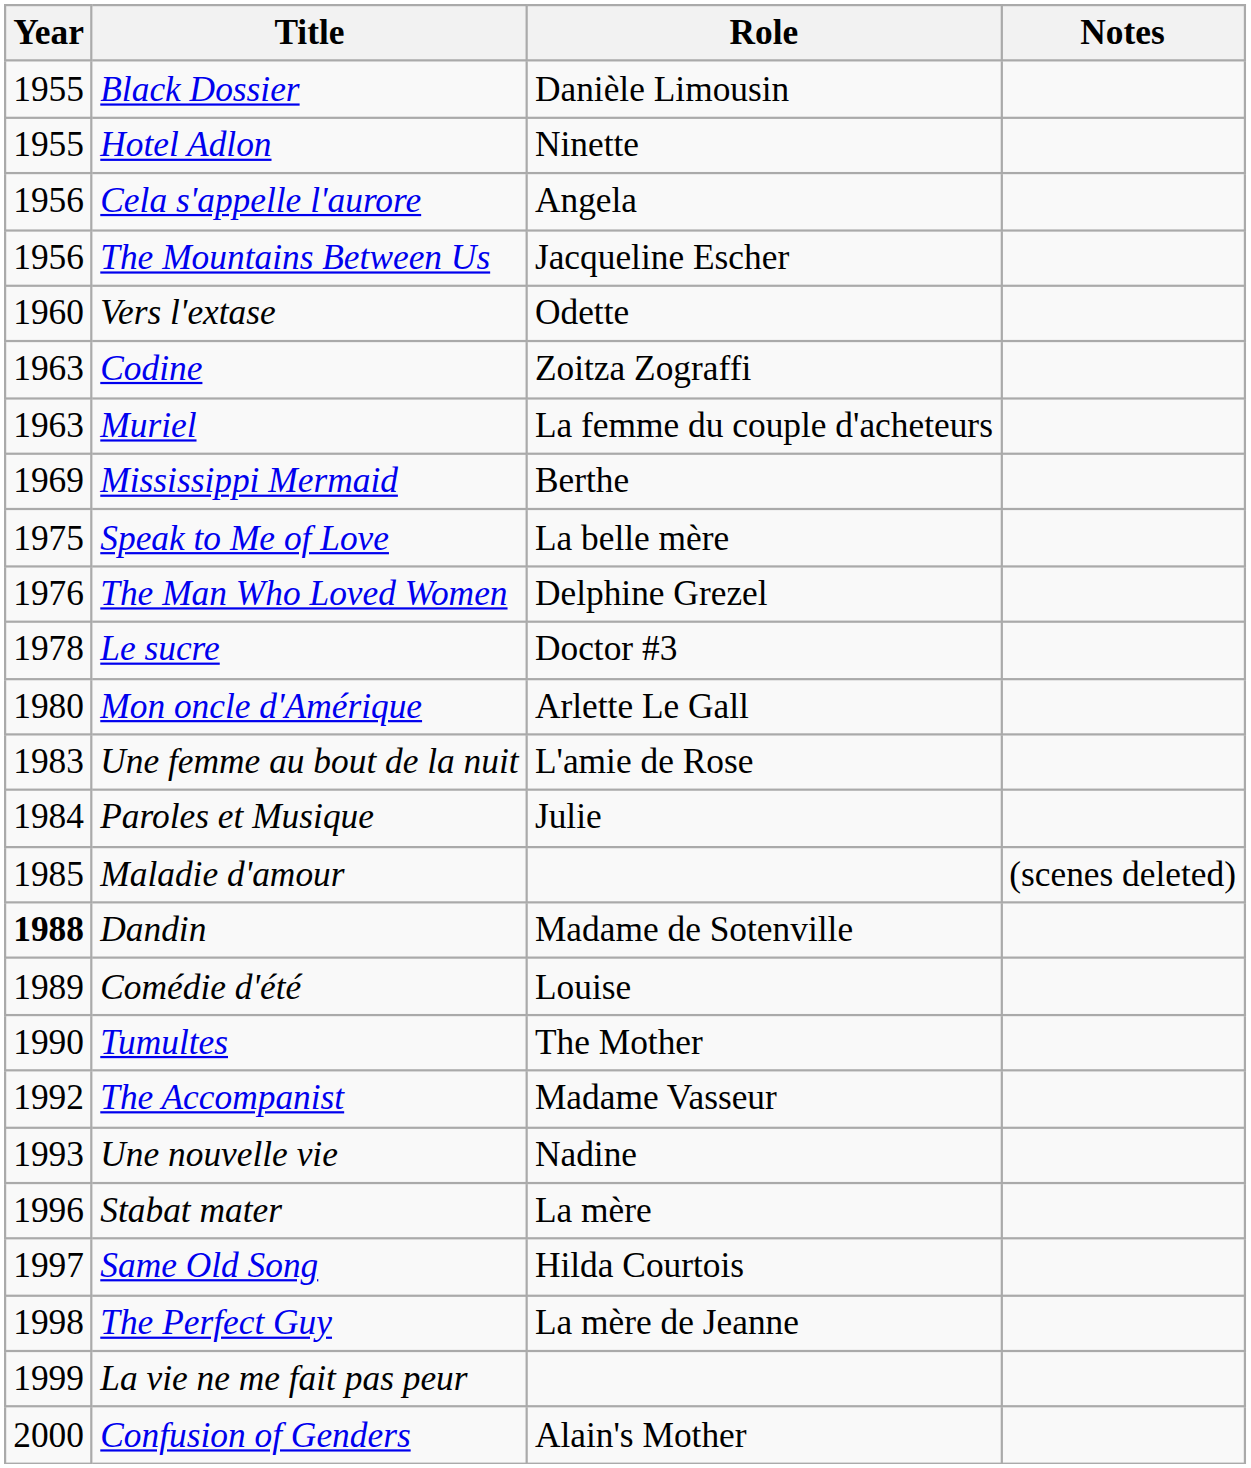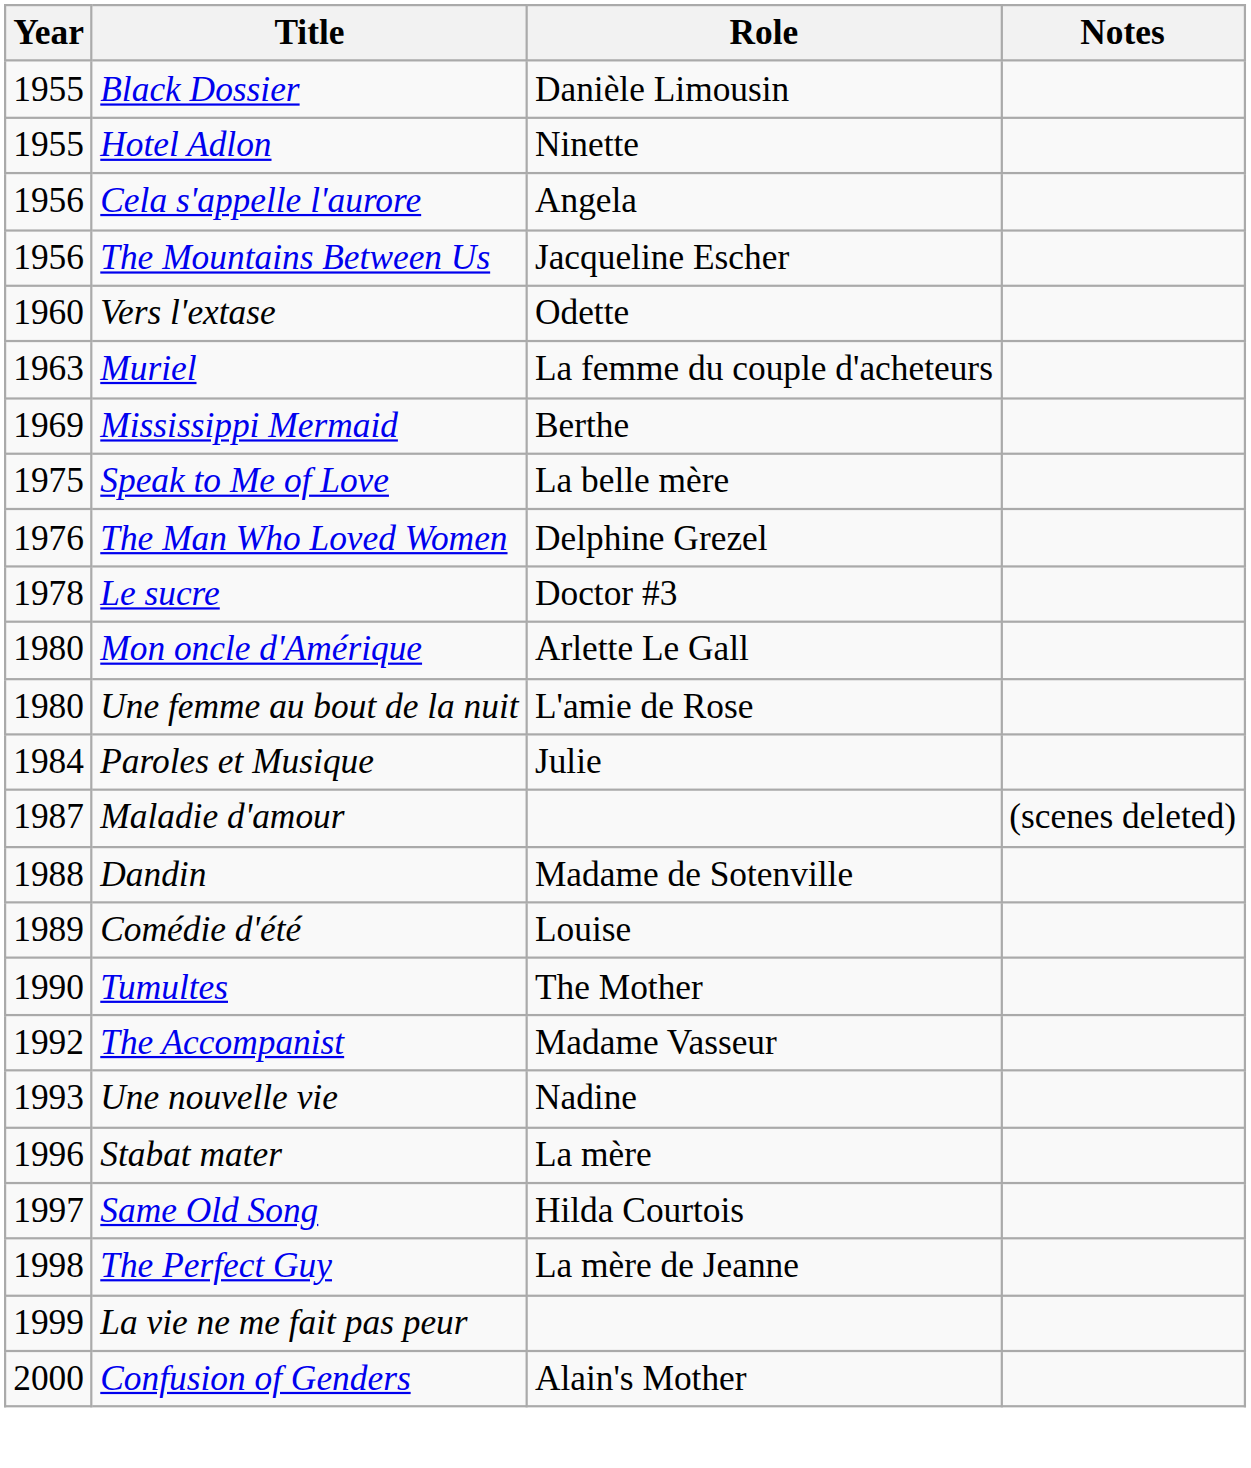- row: 1963 | Codine | Zoitza Zograffi
Une femme au bout de la nuit | Year: 1983 -> 1980
Maladie d'amour | Year: 1985 -> 1987
Dandin | Year: bold -> normal
